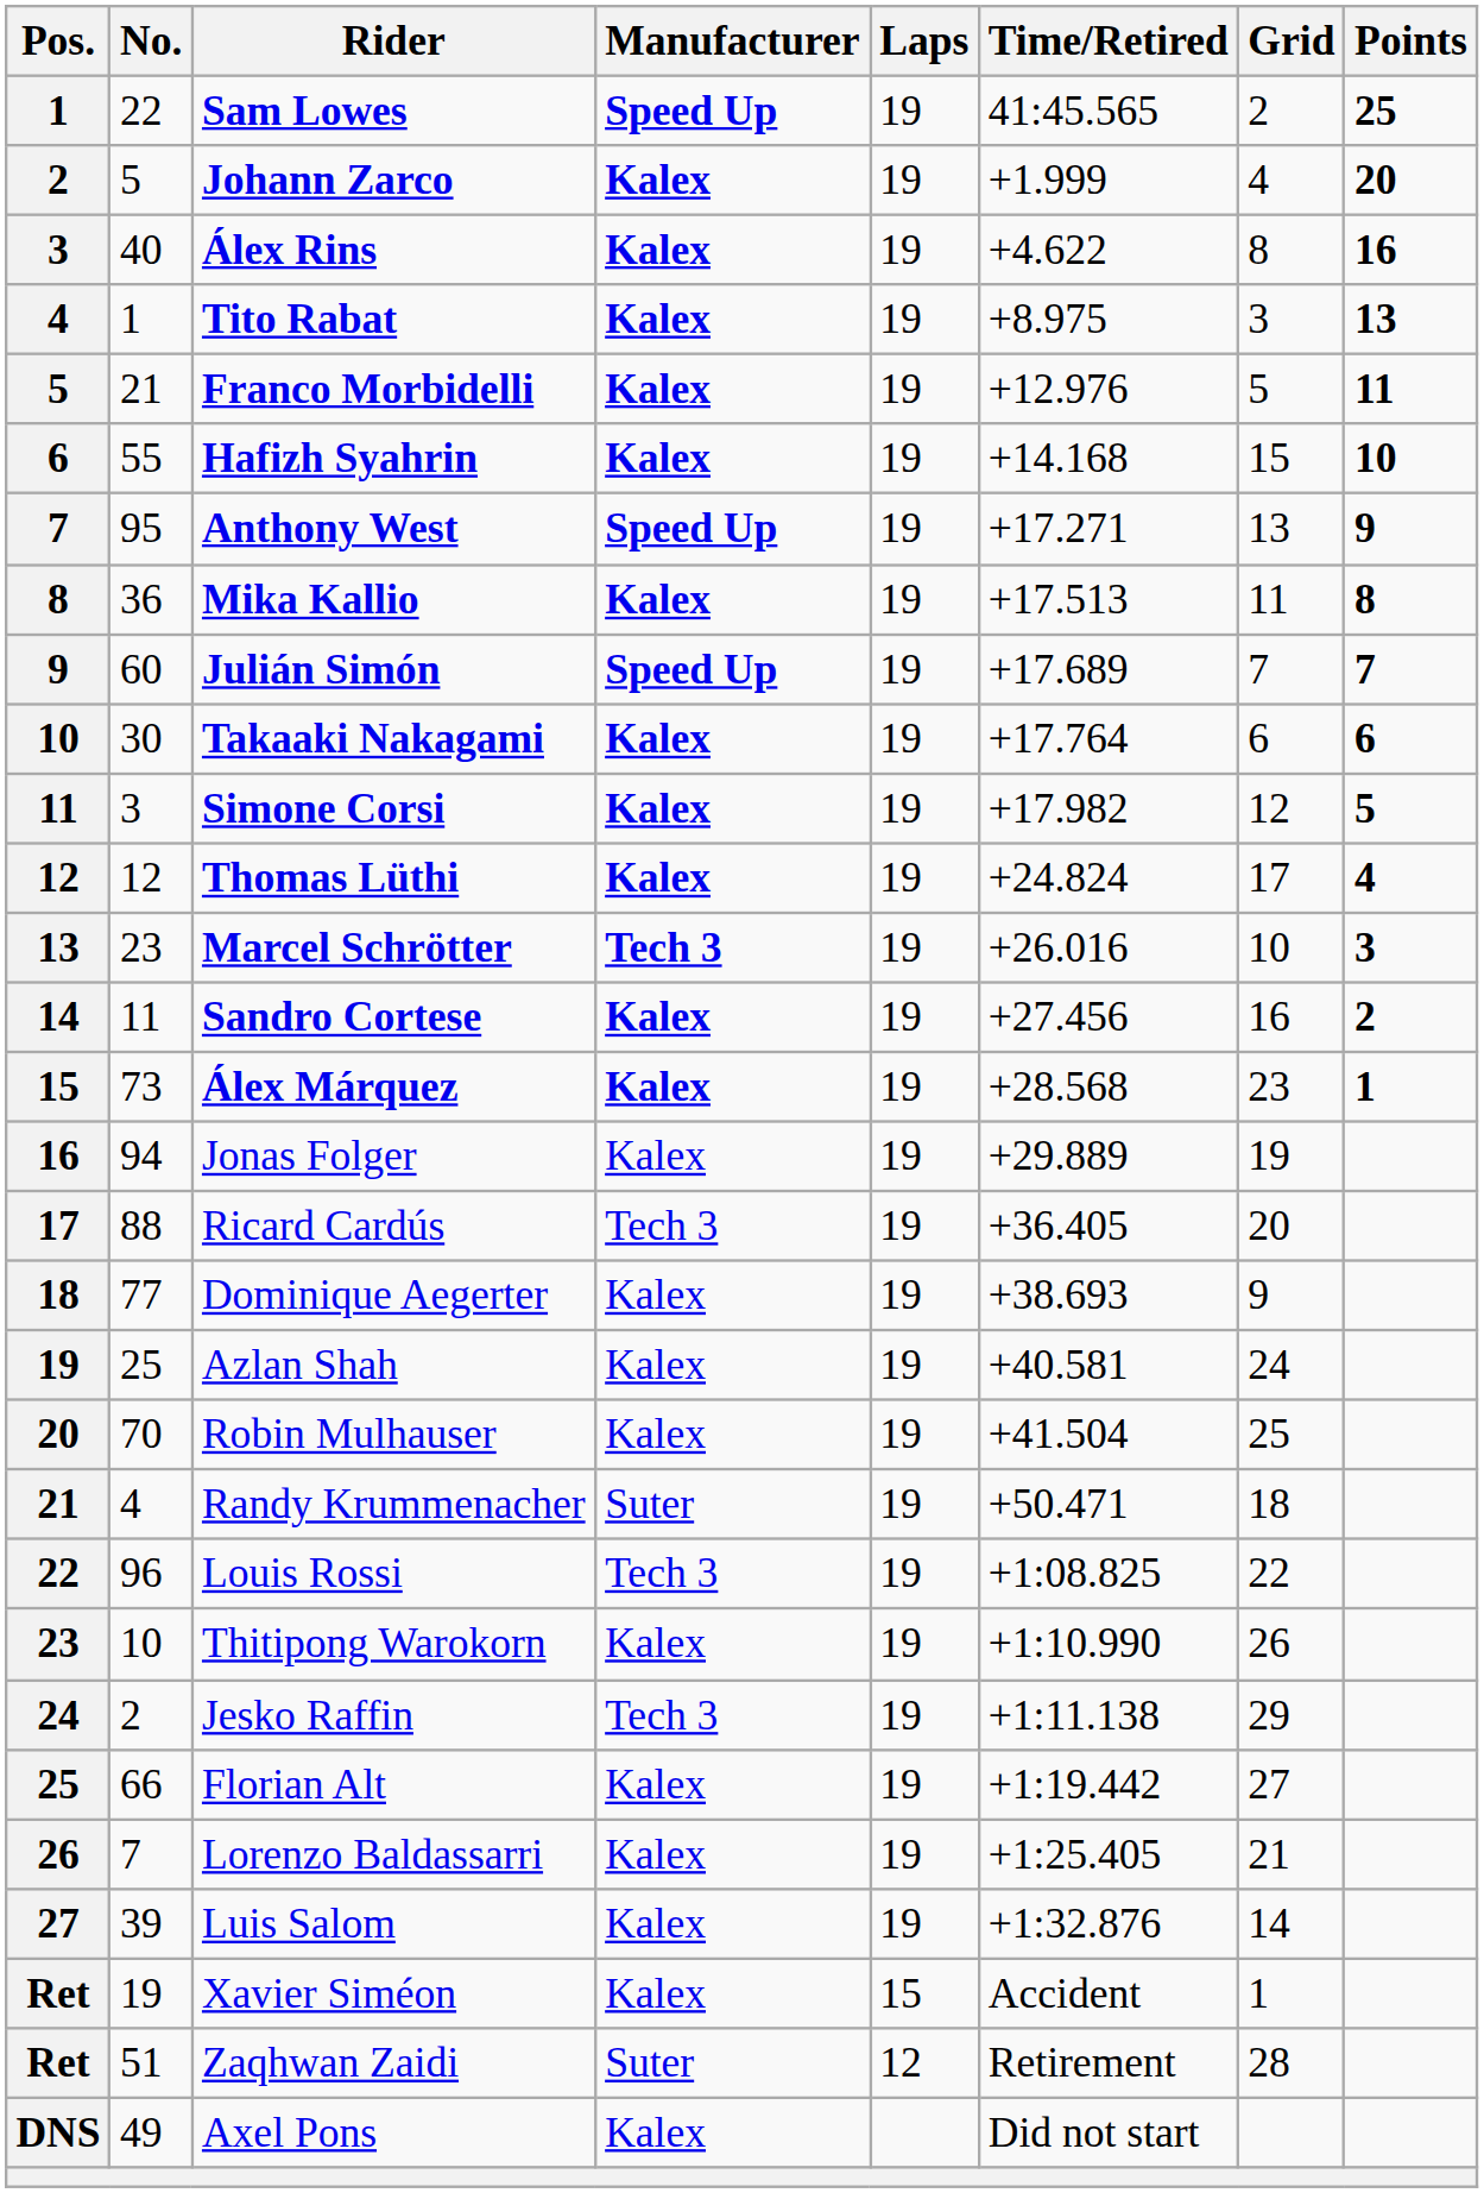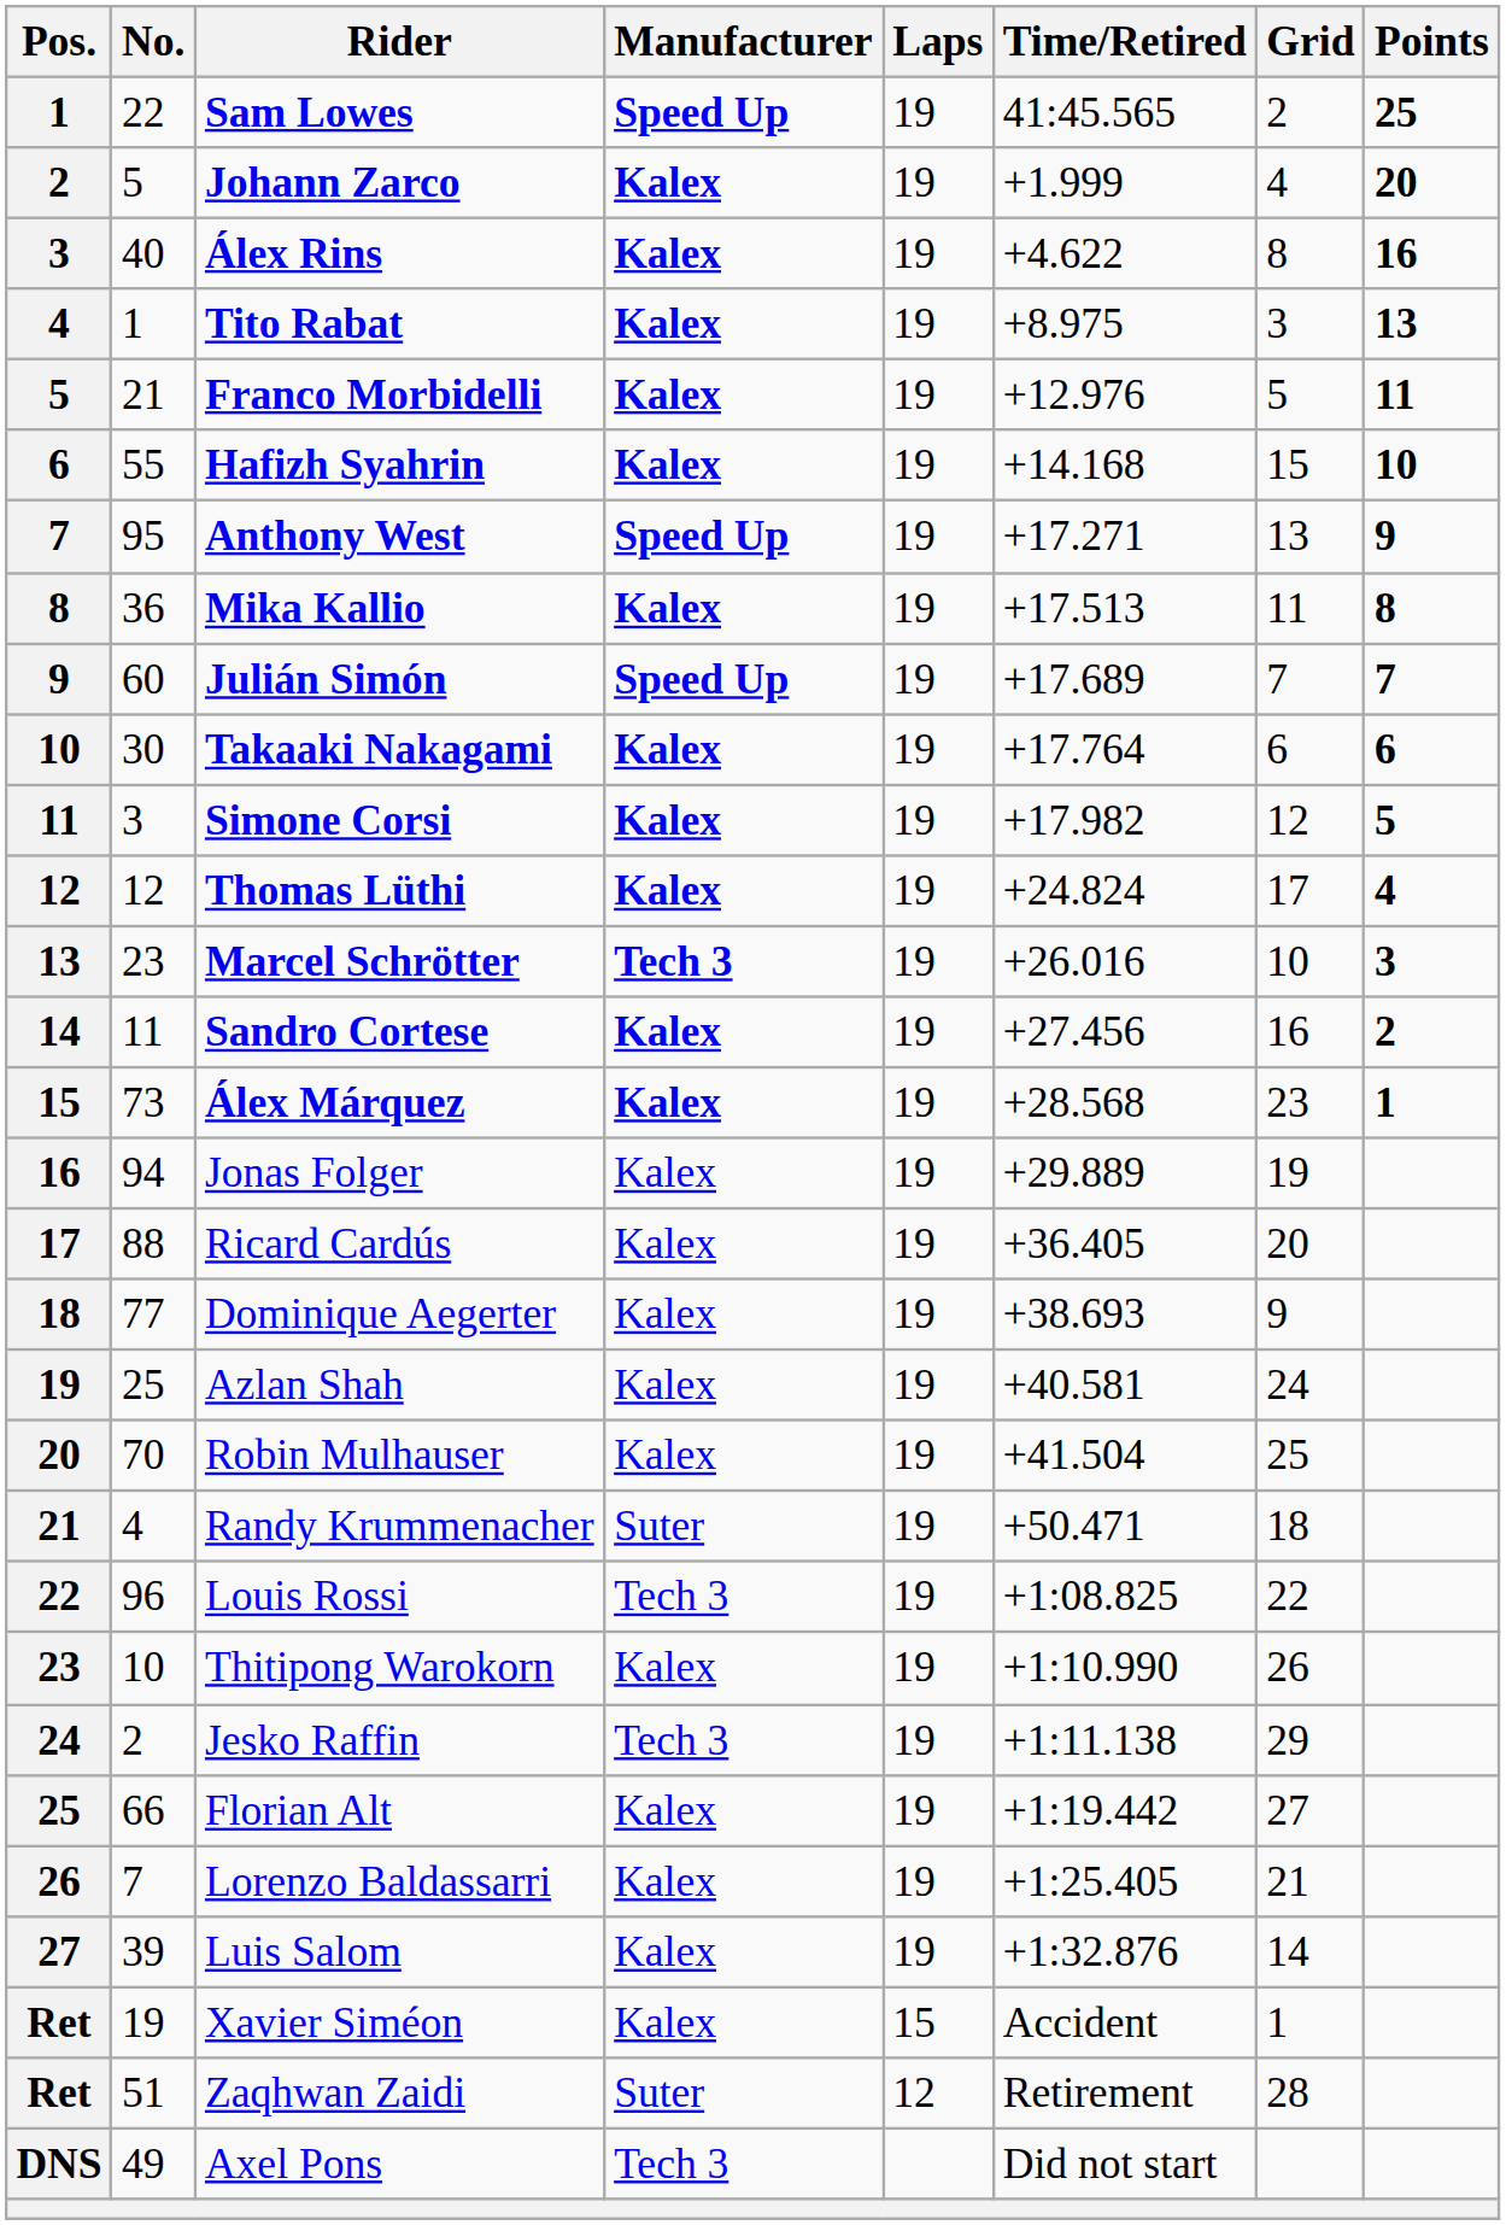Ricard Cardús | Manufacturer: Tech 3 -> Kalex
Axel Pons | Manufacturer: Kalex -> Tech 3
